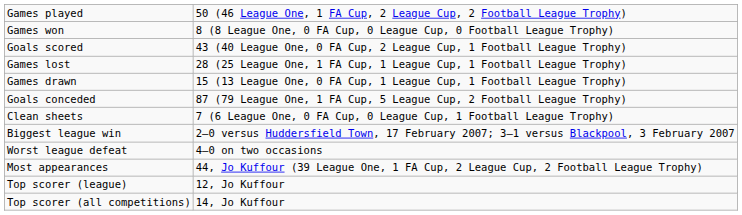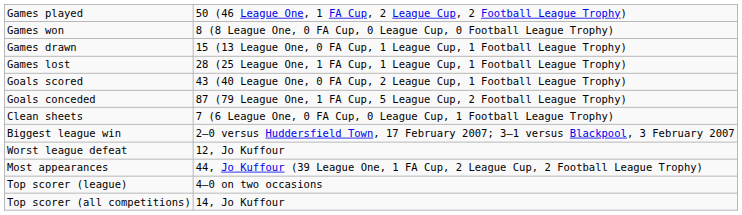rows swapped: Games drawn <-> Goals scored
Worst league defeat | column 2: 4–0 on two occasions -> 12, Jo Kuffour
Top scorer (league) | column 2: 12, Jo Kuffour -> 4–0 on two occasions
